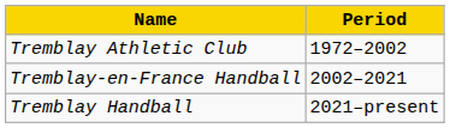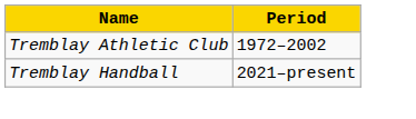- row: Tremblay-en-France Handball | 2002–2021
